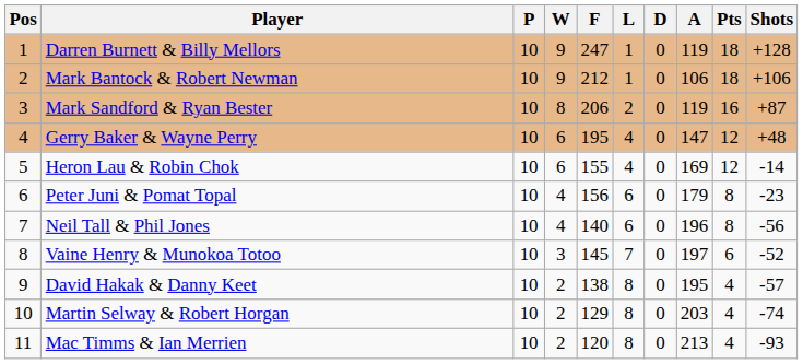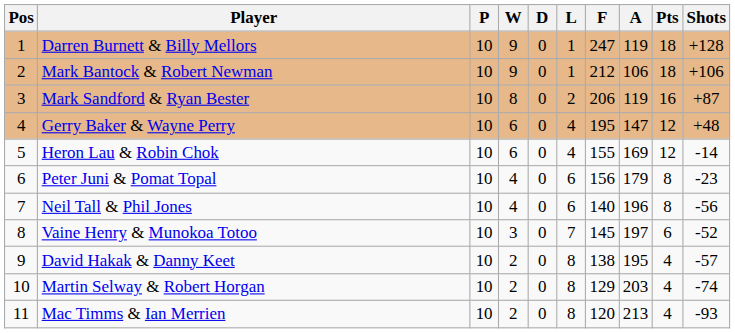columns swapped: D <-> F
